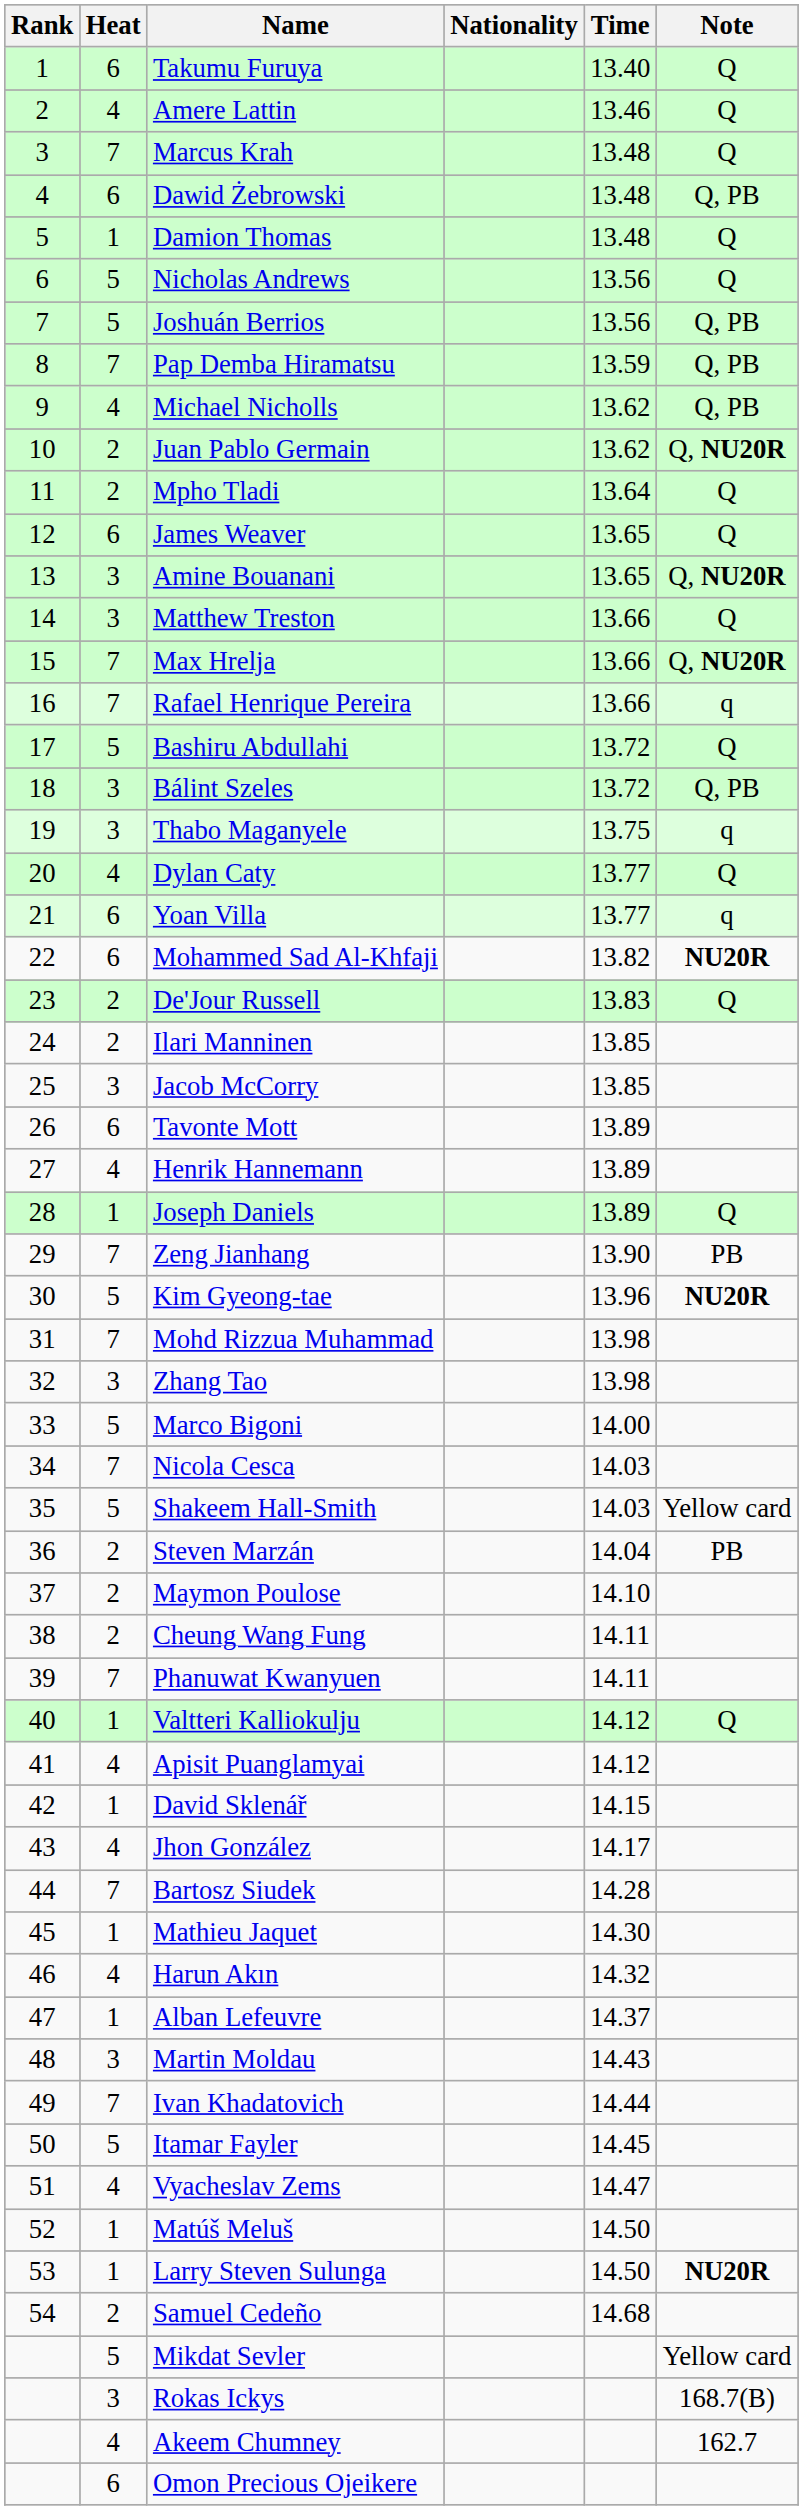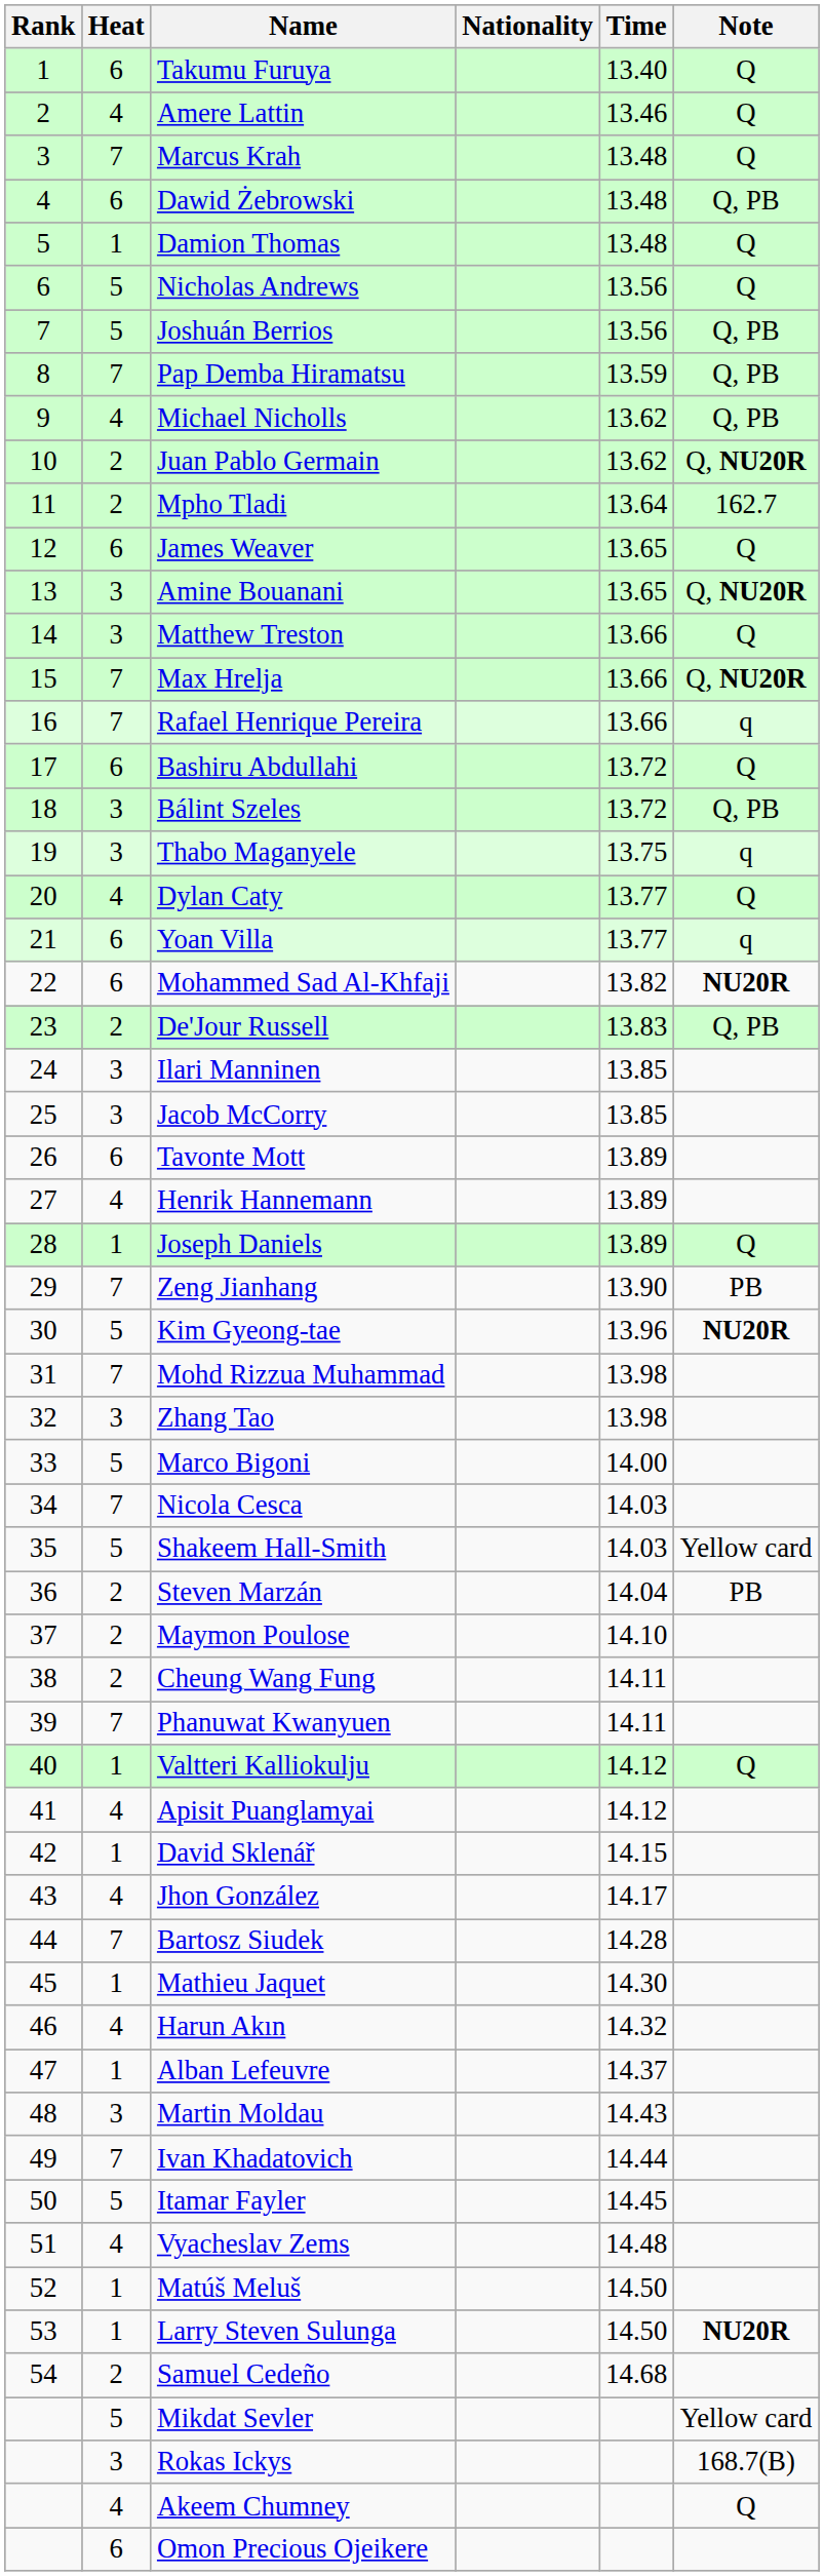Mpho Tladi | Note: Q -> 162.7
Bashiru Abdullahi | Heat: 5 -> 6
De'Jour Russell | Note: Q -> Q, PB
Ilari Manninen | Heat: 2 -> 3
Vyacheslav Zems | Time: 14.47 -> 14.48
Akeem Chumney | Note: 162.7 -> Q
